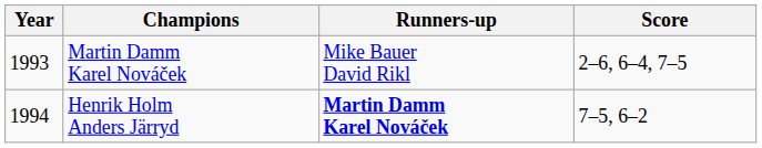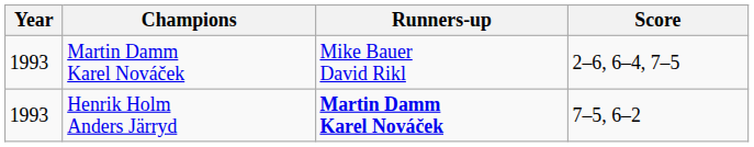Henrik Holm Anders Järryd | Year: 1994 -> 1993
